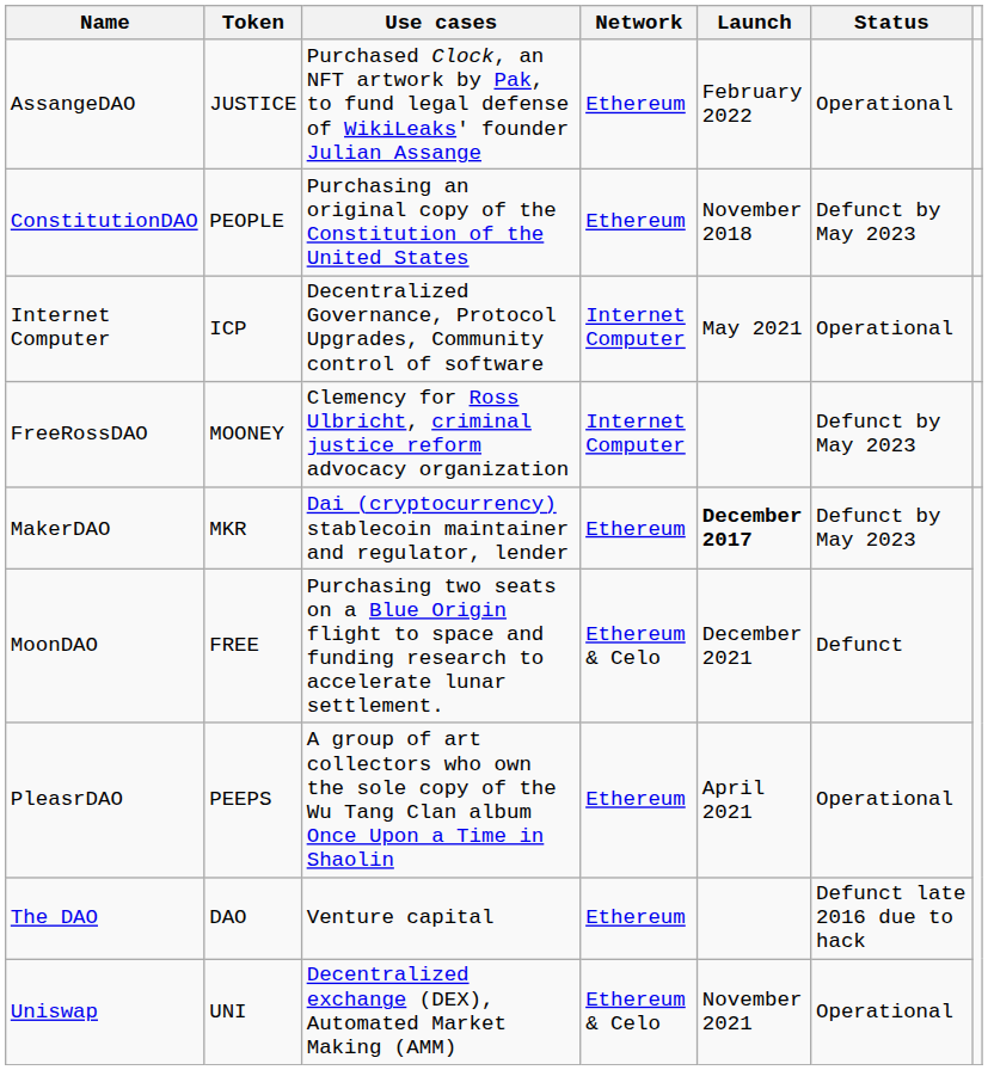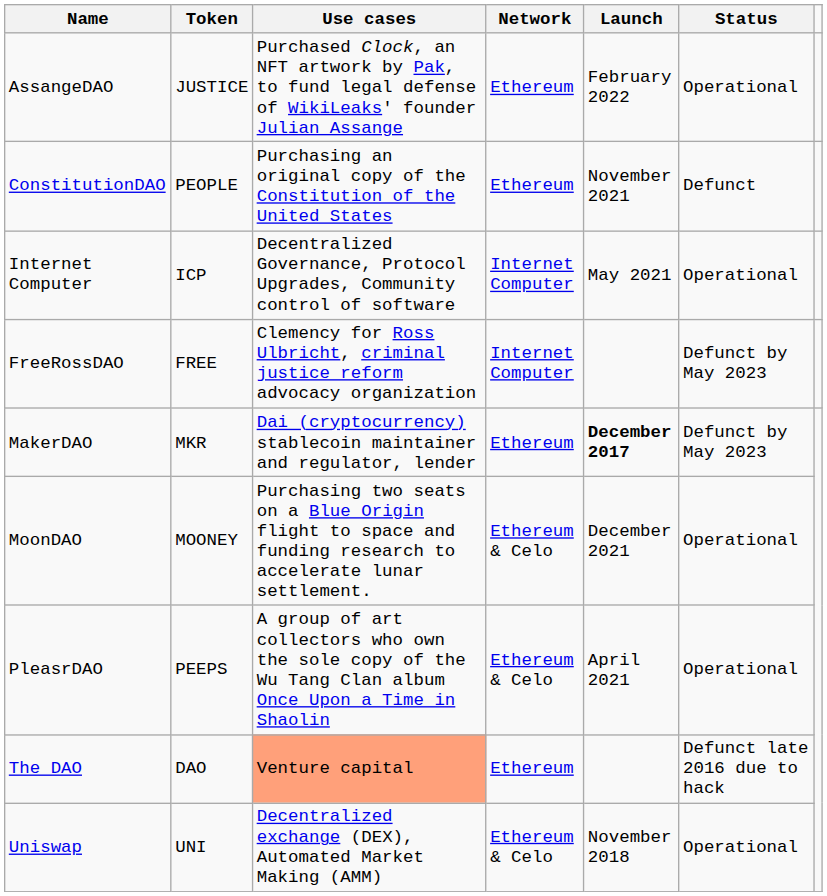ConstitutionDAO | Launch: November 2018 -> November 2021
ConstitutionDAO | Status: Defunct by May 2023 -> Defunct
FreeRossDAO | Token: MOONEY -> FREE
MoonDAO | Token: FREE -> MOONEY
MoonDAO | Status: Defunct -> Operational
PleasrDAO | Network: Ethereum -> Ethereum & Celo
The DAO | Use cases: no background -> lightsalmon background
Uniswap | Launch: November 2021 -> November 2018
